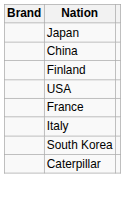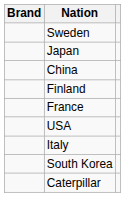+ row: Sweden
rows swapped: USA <-> France
